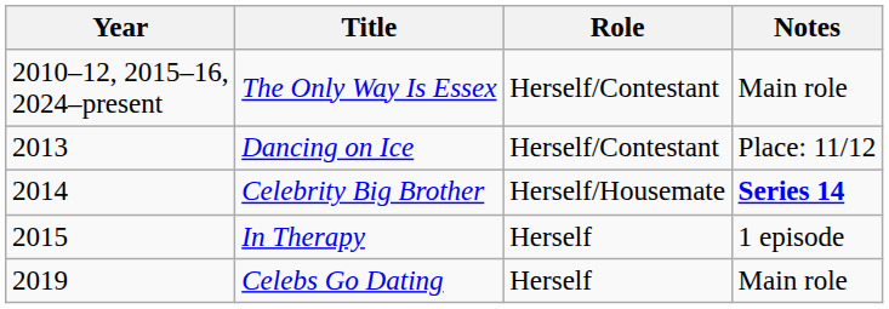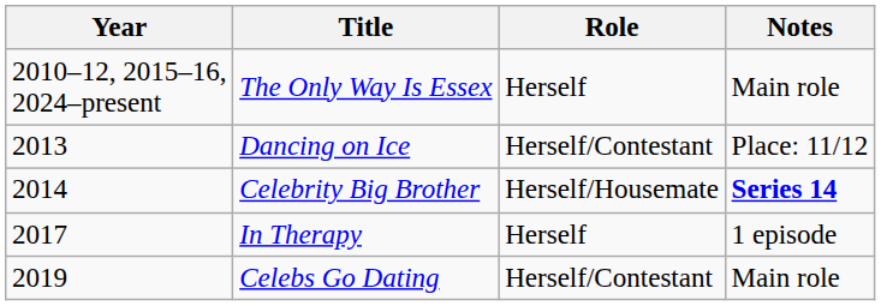The Only Way Is Essex | Role: Herself/Contestant -> Herself
In Therapy | Year: 2015 -> 2017
Celebs Go Dating | Role: Herself -> Herself/Contestant
